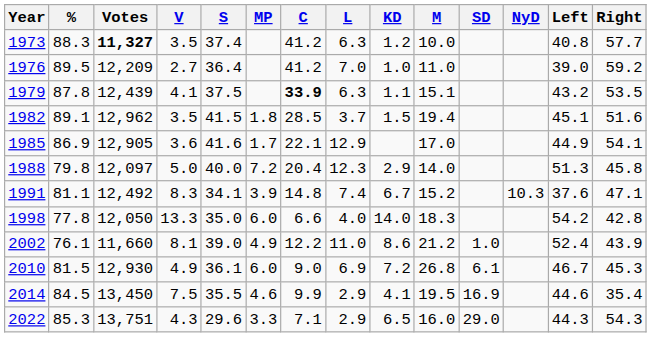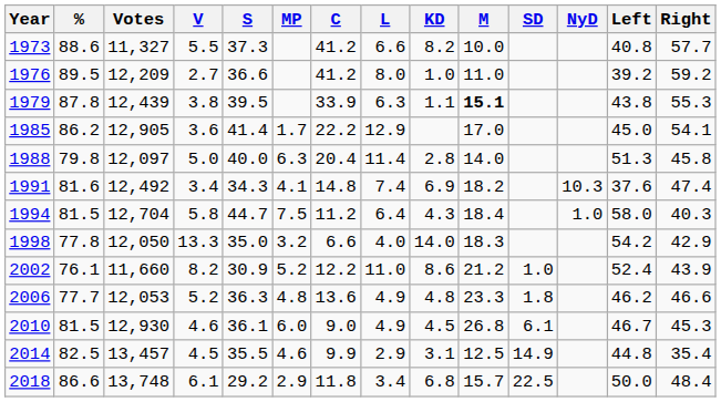1973 | %: 88.3 -> 88.6
1973 | Votes: bold -> normal
1973 | V: 3.5 -> 5.5
1973 | S: 37.4 -> 37.3
1973 | L: 6.3 -> 6.6
1973 | KD: 1.2 -> 8.2
1976 | S: 36.4 -> 36.6
1976 | L: 7.0 -> 8.0
1976 | Left: 39.0 -> 39.2
1979 | V: 4.1 -> 3.8
1979 | S: 37.5 -> 39.5
1979 | C: bold -> normal
1979 | M: normal -> bold
1979 | Left: 43.2 -> 43.8
1979 | Right: 53.5 -> 55.3
- row: 1982 | 89.1 | 12,962 | 3.5 | 41.5 | 1.8 | 28.5 | 3.7 | 1.5 | 19.4 | 45.1 | 51.6
1985 | %: 86.9 -> 86.2
1985 | S: 41.6 -> 41.4
1985 | C: 22.1 -> 22.2
1985 | Left: 44.9 -> 45.0
1988 | MP: 7.2 -> 6.3
1988 | L: 12.3 -> 11.4
1988 | KD: 2.9 -> 2.8
1991 | %: 81.1 -> 81.6
1991 | V: 8.3 -> 3.4
1991 | S: 34.1 -> 34.3
1991 | MP: 3.9 -> 4.1
1991 | KD: 6.7 -> 6.9
1991 | M: 15.2 -> 18.2
1991 | Right: 47.1 -> 47.4
+ row: 1994 | 81.5 | 12,704 | 5.8 | 44.7 | 7.5 | 11.2 | 6.4 | 4.3 | 18.4 | 1.0 | 58.0 | 40.3
1998 | MP: 6.0 -> 3.2
1998 | Right: 42.8 -> 42.9
2002 | V: 8.1 -> 8.2
2002 | S: 39.0 -> 30.9
2002 | MP: 4.9 -> 5.2
+ row: 2006 | 77.7 | 12,053 | 5.2 | 36.3 | 4.8 | 13.6 | 4.9 | 4.8 | 23.3 | 1.8 | 46.2 | 46.6
2010 | V: 4.9 -> 4.6
2010 | L: 6.9 -> 4.9
2010 | KD: 7.2 -> 4.5
2014 | %: 84.5 -> 82.5
2014 | Votes: 13,450 -> 13,457
2014 | V: 7.5 -> 4.5
2014 | KD: 4.1 -> 3.1
2014 | M: 19.5 -> 12.5
2014 | SD: 16.9 -> 14.9
2014 | Left: 44.6 -> 44.8
+ row: 2018 | 86.6 | 13,748 | 6.1 | 29.2 | 2.9 | 11.8 | 3.4 | 6.8 | 15.7 | 22.5 | 50.0 | 48.4
- row: 2022 | 85.3 | 13,751 | 4.3 | 29.6 | 3.3 | 7.1 | 2.9 | 6.5 | 16.0 | 29.0 | 44.3 | 54.3
